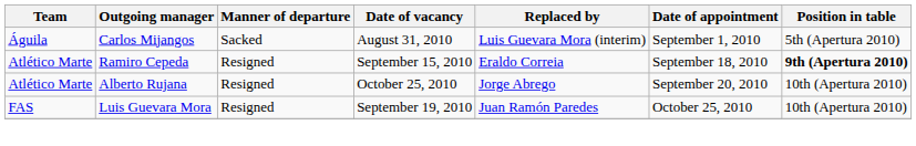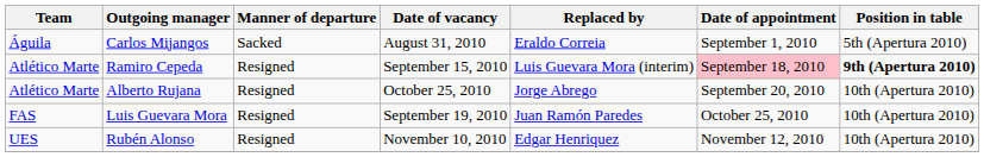Carlos Mijangos | Replaced by: Luis Guevara Mora (interim) -> Eraldo Correia
Ramiro Cepeda | Replaced by: Eraldo Correia -> Luis Guevara Mora (interim)
Ramiro Cepeda | Date of appointment: no background -> pink background
+ row: UES | Rubén Alonso | Resigned | November 10, 2010 | Edgar Henriquez | November 12, 2010 | 10th (Apertura 2010)
